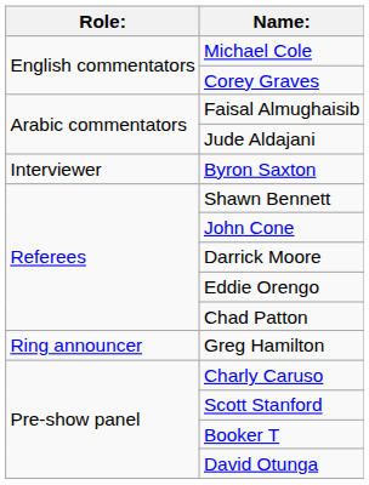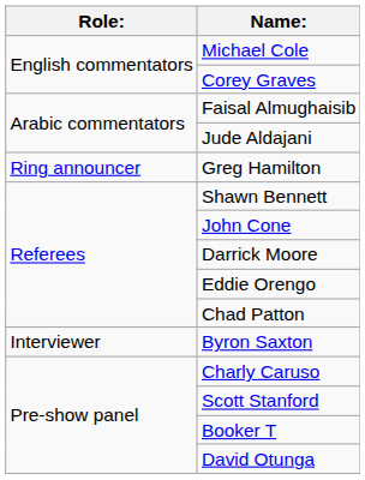rows swapped: Greg Hamilton <-> Byron Saxton
